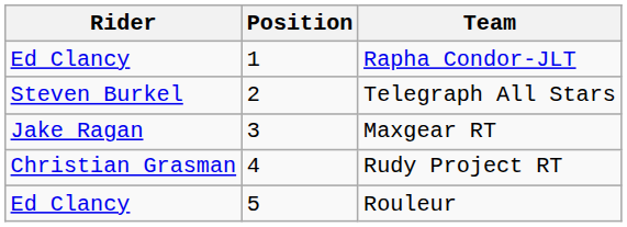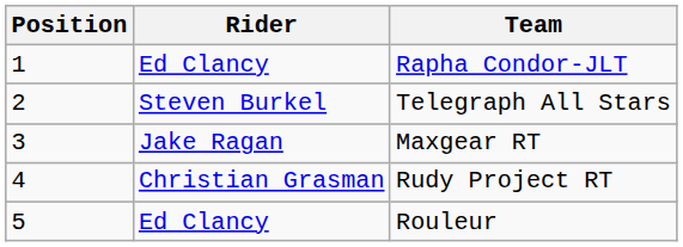columns swapped: Position <-> Rider
